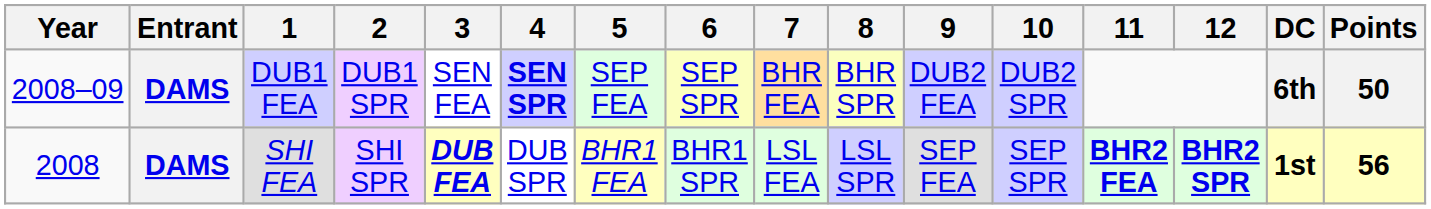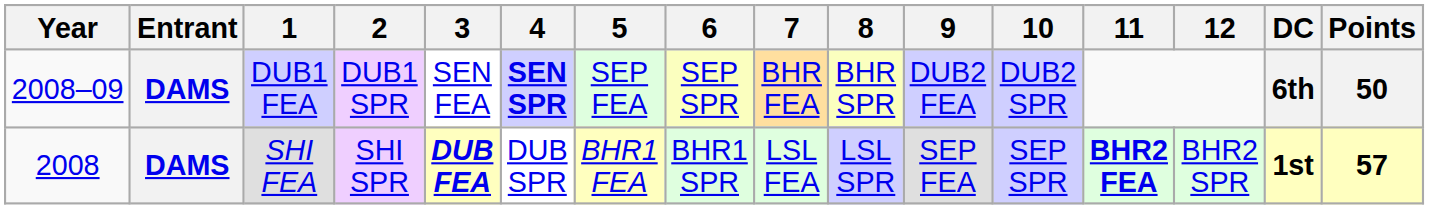SHI FEA | 12: bold -> normal
SHI FEA | Points: 56 -> 57
